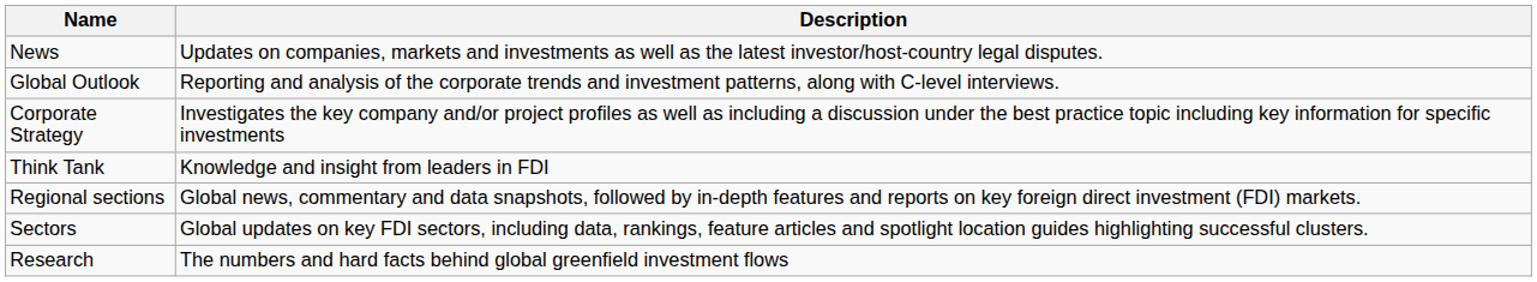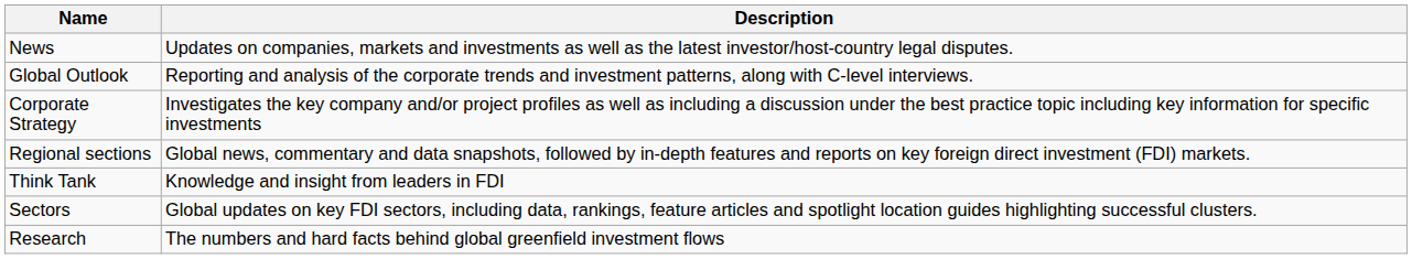rows swapped: Regional sections <-> Think Tank
